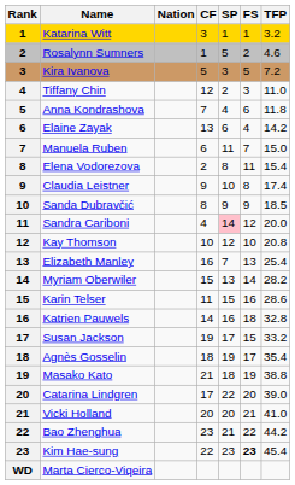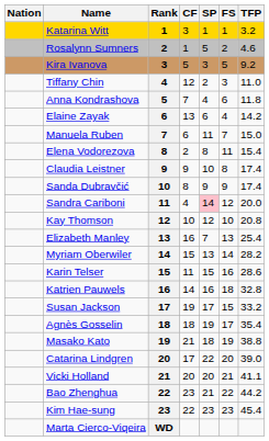columns swapped: Rank <-> Nation
Kira Ivanova | TFP: 7.2 -> 9.2
Sanda Dubravčić | TFP: 18.5 -> 17.4
Vicki Holland | TFP: 41.0 -> 41.1
Kim Hae-sung | FS: bold -> normal
